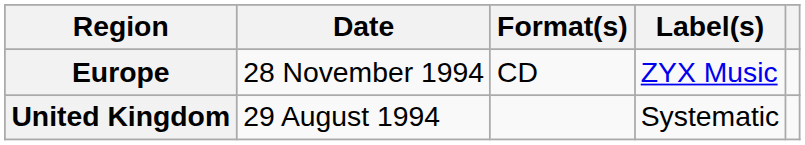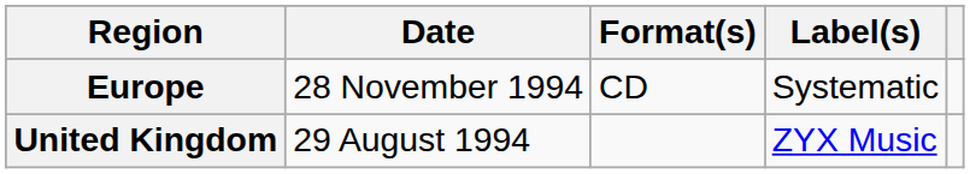Europe | Label(s): ZYX Music -> Systematic
United Kingdom | Label(s): Systematic -> ZYX Music
